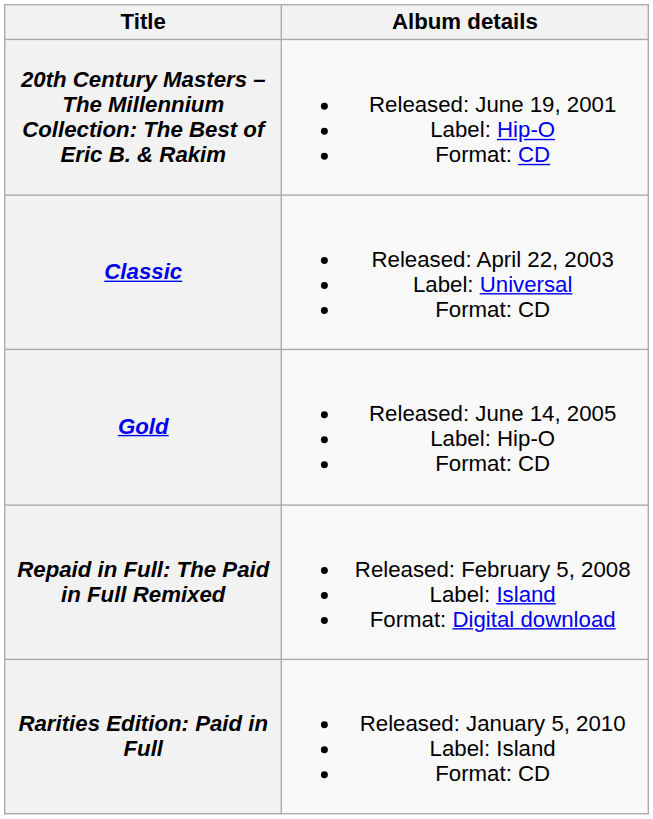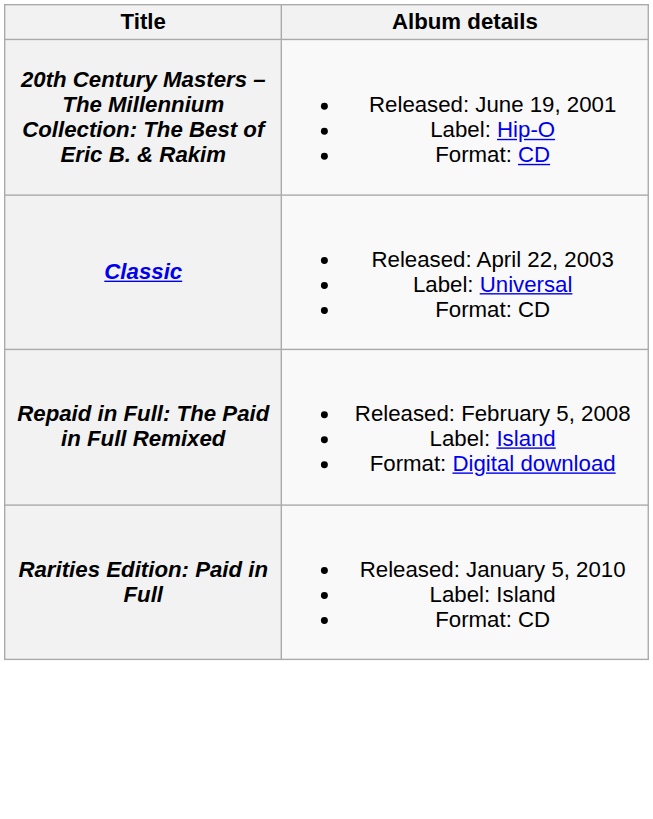- row: Gold | Released: June 14, 2005 Label: Hip-O Format: CD
